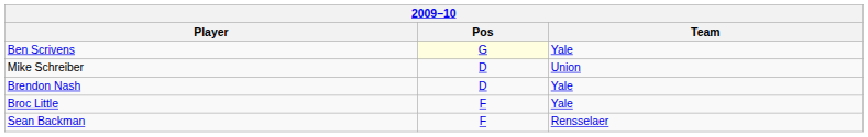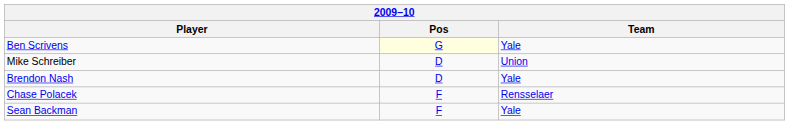+ row: Chase Polacek | F | Rensselaer
- row: Broc Little | F | Yale
Sean Backman | Team: Rensselaer -> Yale
